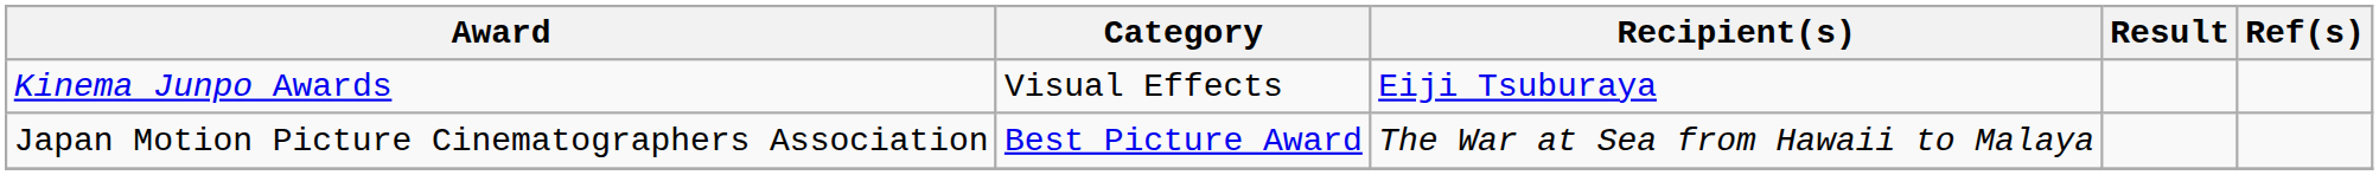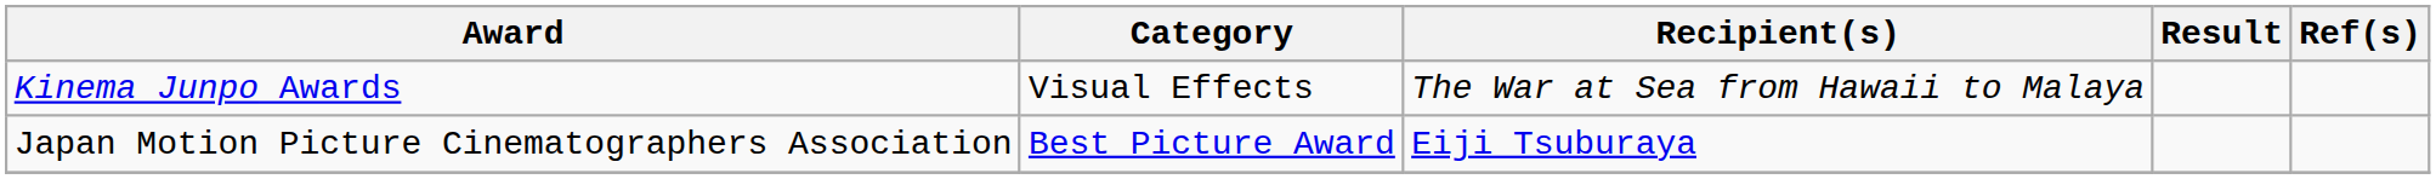Kinema Junpo Awards | Recipient(s): Eiji Tsuburaya -> The War at Sea from Hawaii to Malaya
Japan Motion Picture Cinematographers Association | Recipient(s): The War at Sea from Hawaii to Malaya -> Eiji Tsuburaya
